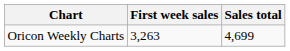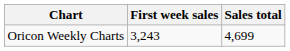Oricon Weekly Charts | First week sales: 3,263 -> 3,243
